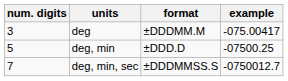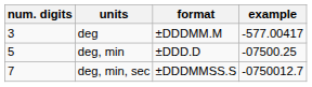deg | example: -075.00417 -> -577.00417
